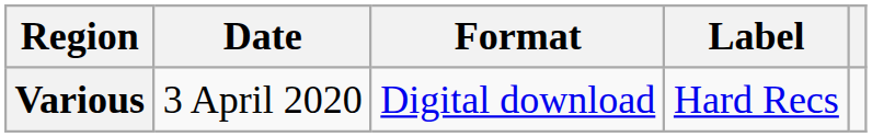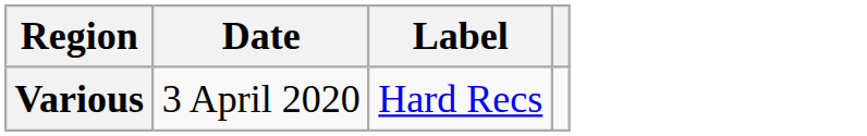- column: Format | Digital download
